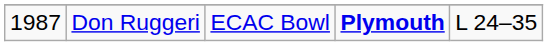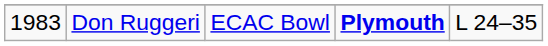Don Ruggeri | column 1: 1987 -> 1983
